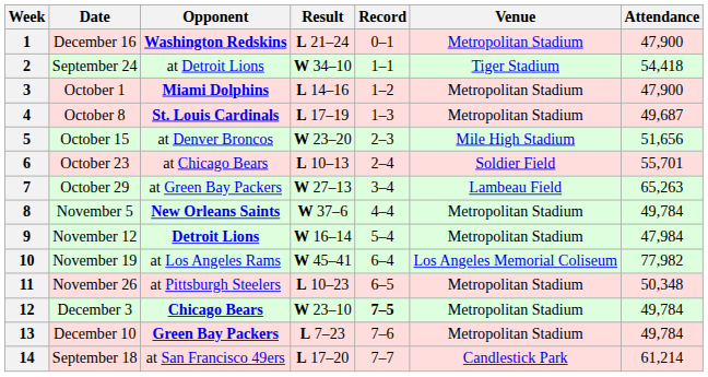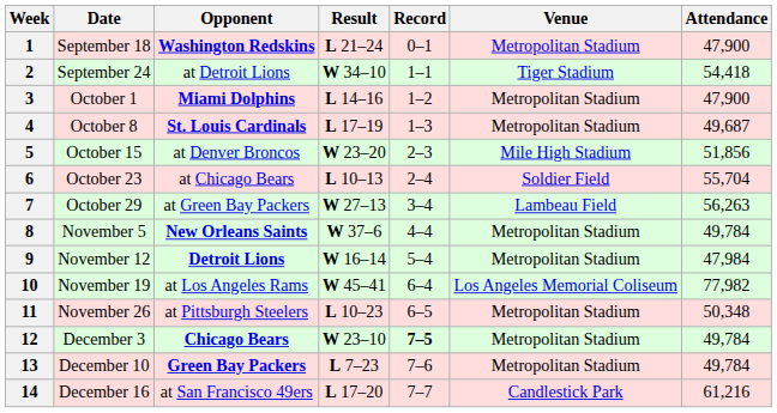1 | Date: December 16 -> September 18
5 | Attendance: 51,656 -> 51,856
6 | Attendance: 55,701 -> 55,704
7 | Attendance: 65,263 -> 56,263
14 | Date: September 18 -> December 16
14 | Attendance: 61,214 -> 61,216
